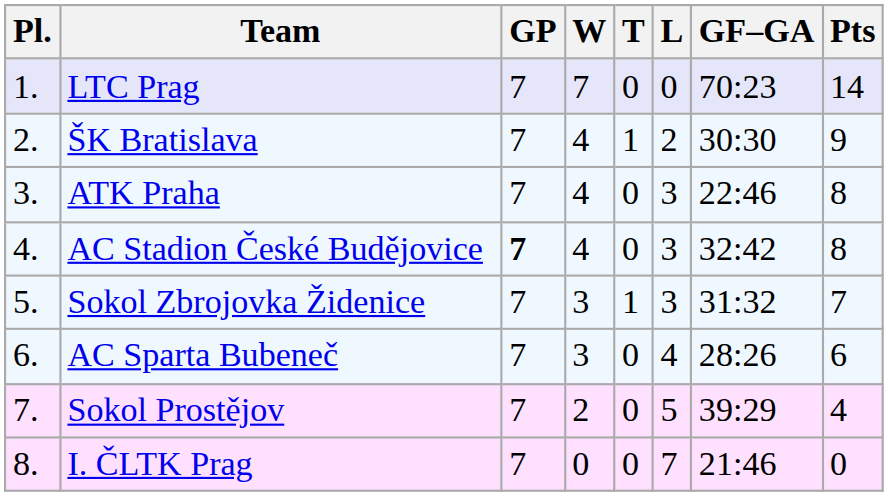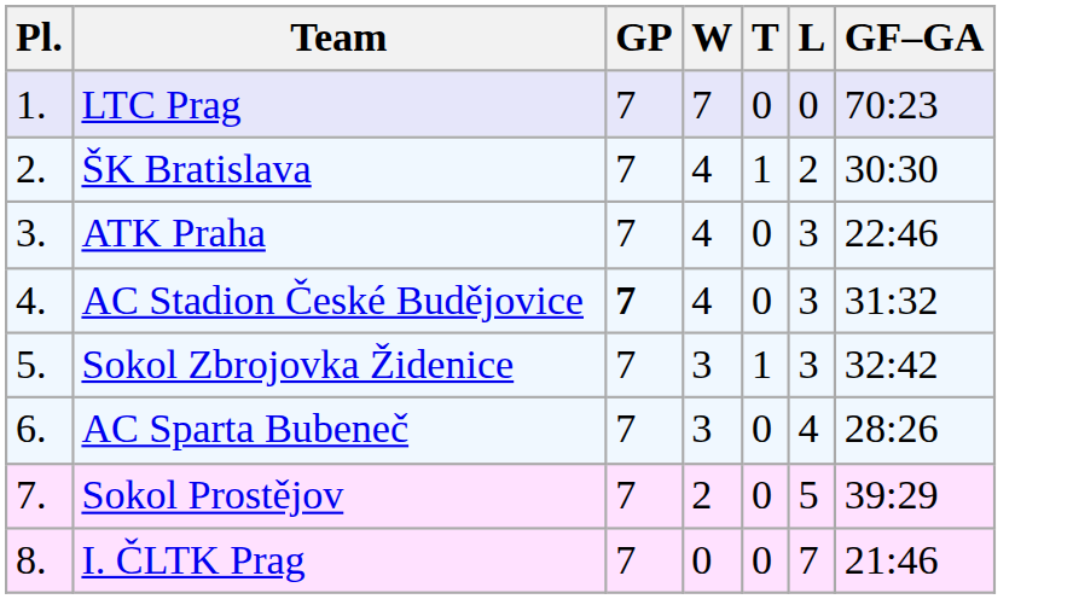- column: Pts | 14 | 9 | 8 | 8 | 7 | 6 | 4 | 0
AC Stadion České Budějovice | GF–GA: 32:42 -> 31:32
Sokol Zbrojovka Židenice | GF–GA: 31:32 -> 32:42
